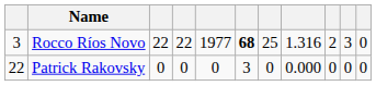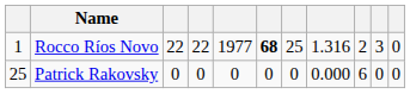Rocco Ríos Novo | column 1: 3 -> 1
Patrick Rakovsky | column 1: 22 -> 25
Patrick Rakovsky | column 6: 3 -> 0
Patrick Rakovsky | column 9: 0 -> 6
